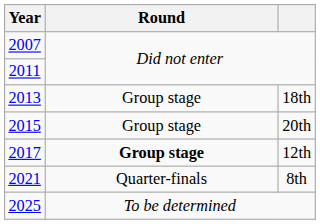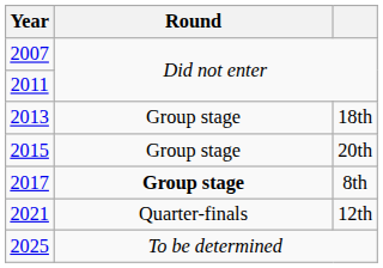2017 | column 3: 12th -> 8th
2021 | column 3: 8th -> 12th
